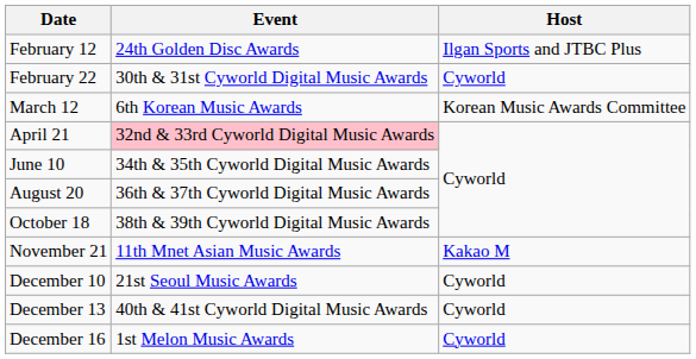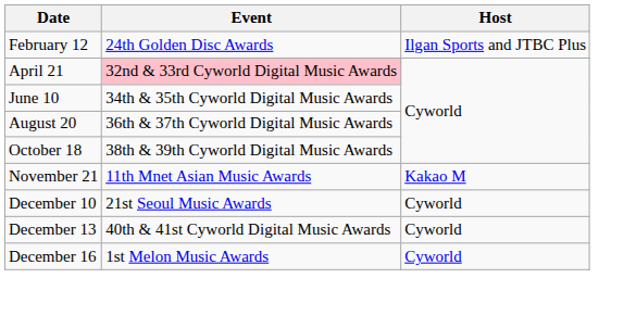- row: February 22 | 30th & 31st Cyworld Digital Music Awards | Cyworld
- row: March 12 | 6th Korean Music Awards | Korean Music Awards Committee
